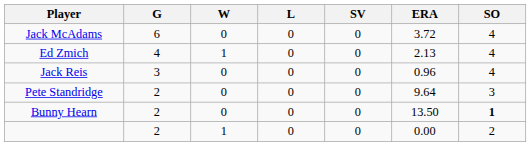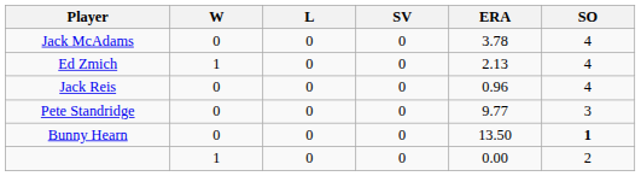- column: G | 6 | 4 | 3 | 2 | 2 | 2
Jack McAdams | ERA: 3.72 -> 3.78
Pete Standridge | ERA: 9.64 -> 9.77
